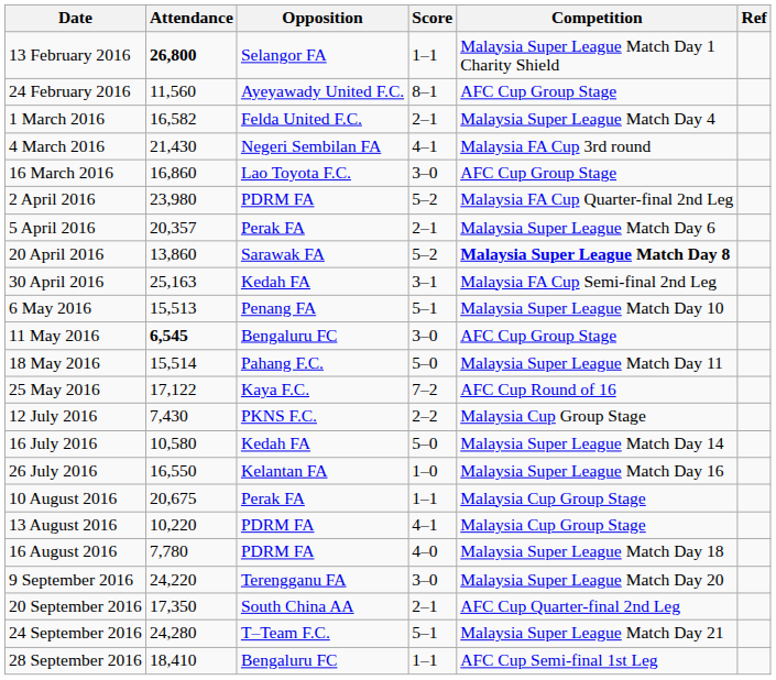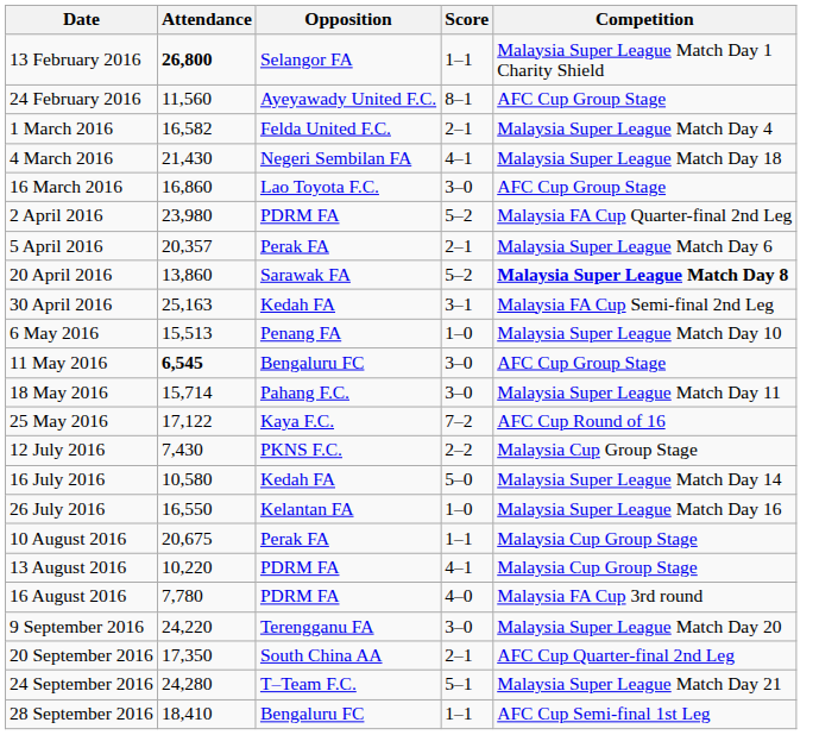- column: Ref
4 March 2016 | Competition: Malaysia FA Cup 3rd round -> Malaysia Super League Match Day 18
6 May 2016 | Score: 5–1 -> 1–0
18 May 2016 | Attendance: 15,514 -> 15,714
18 May 2016 | Score: 5–0 -> 3–0
16 August 2016 | Competition: Malaysia Super League Match Day 18 -> Malaysia FA Cup 3rd round
